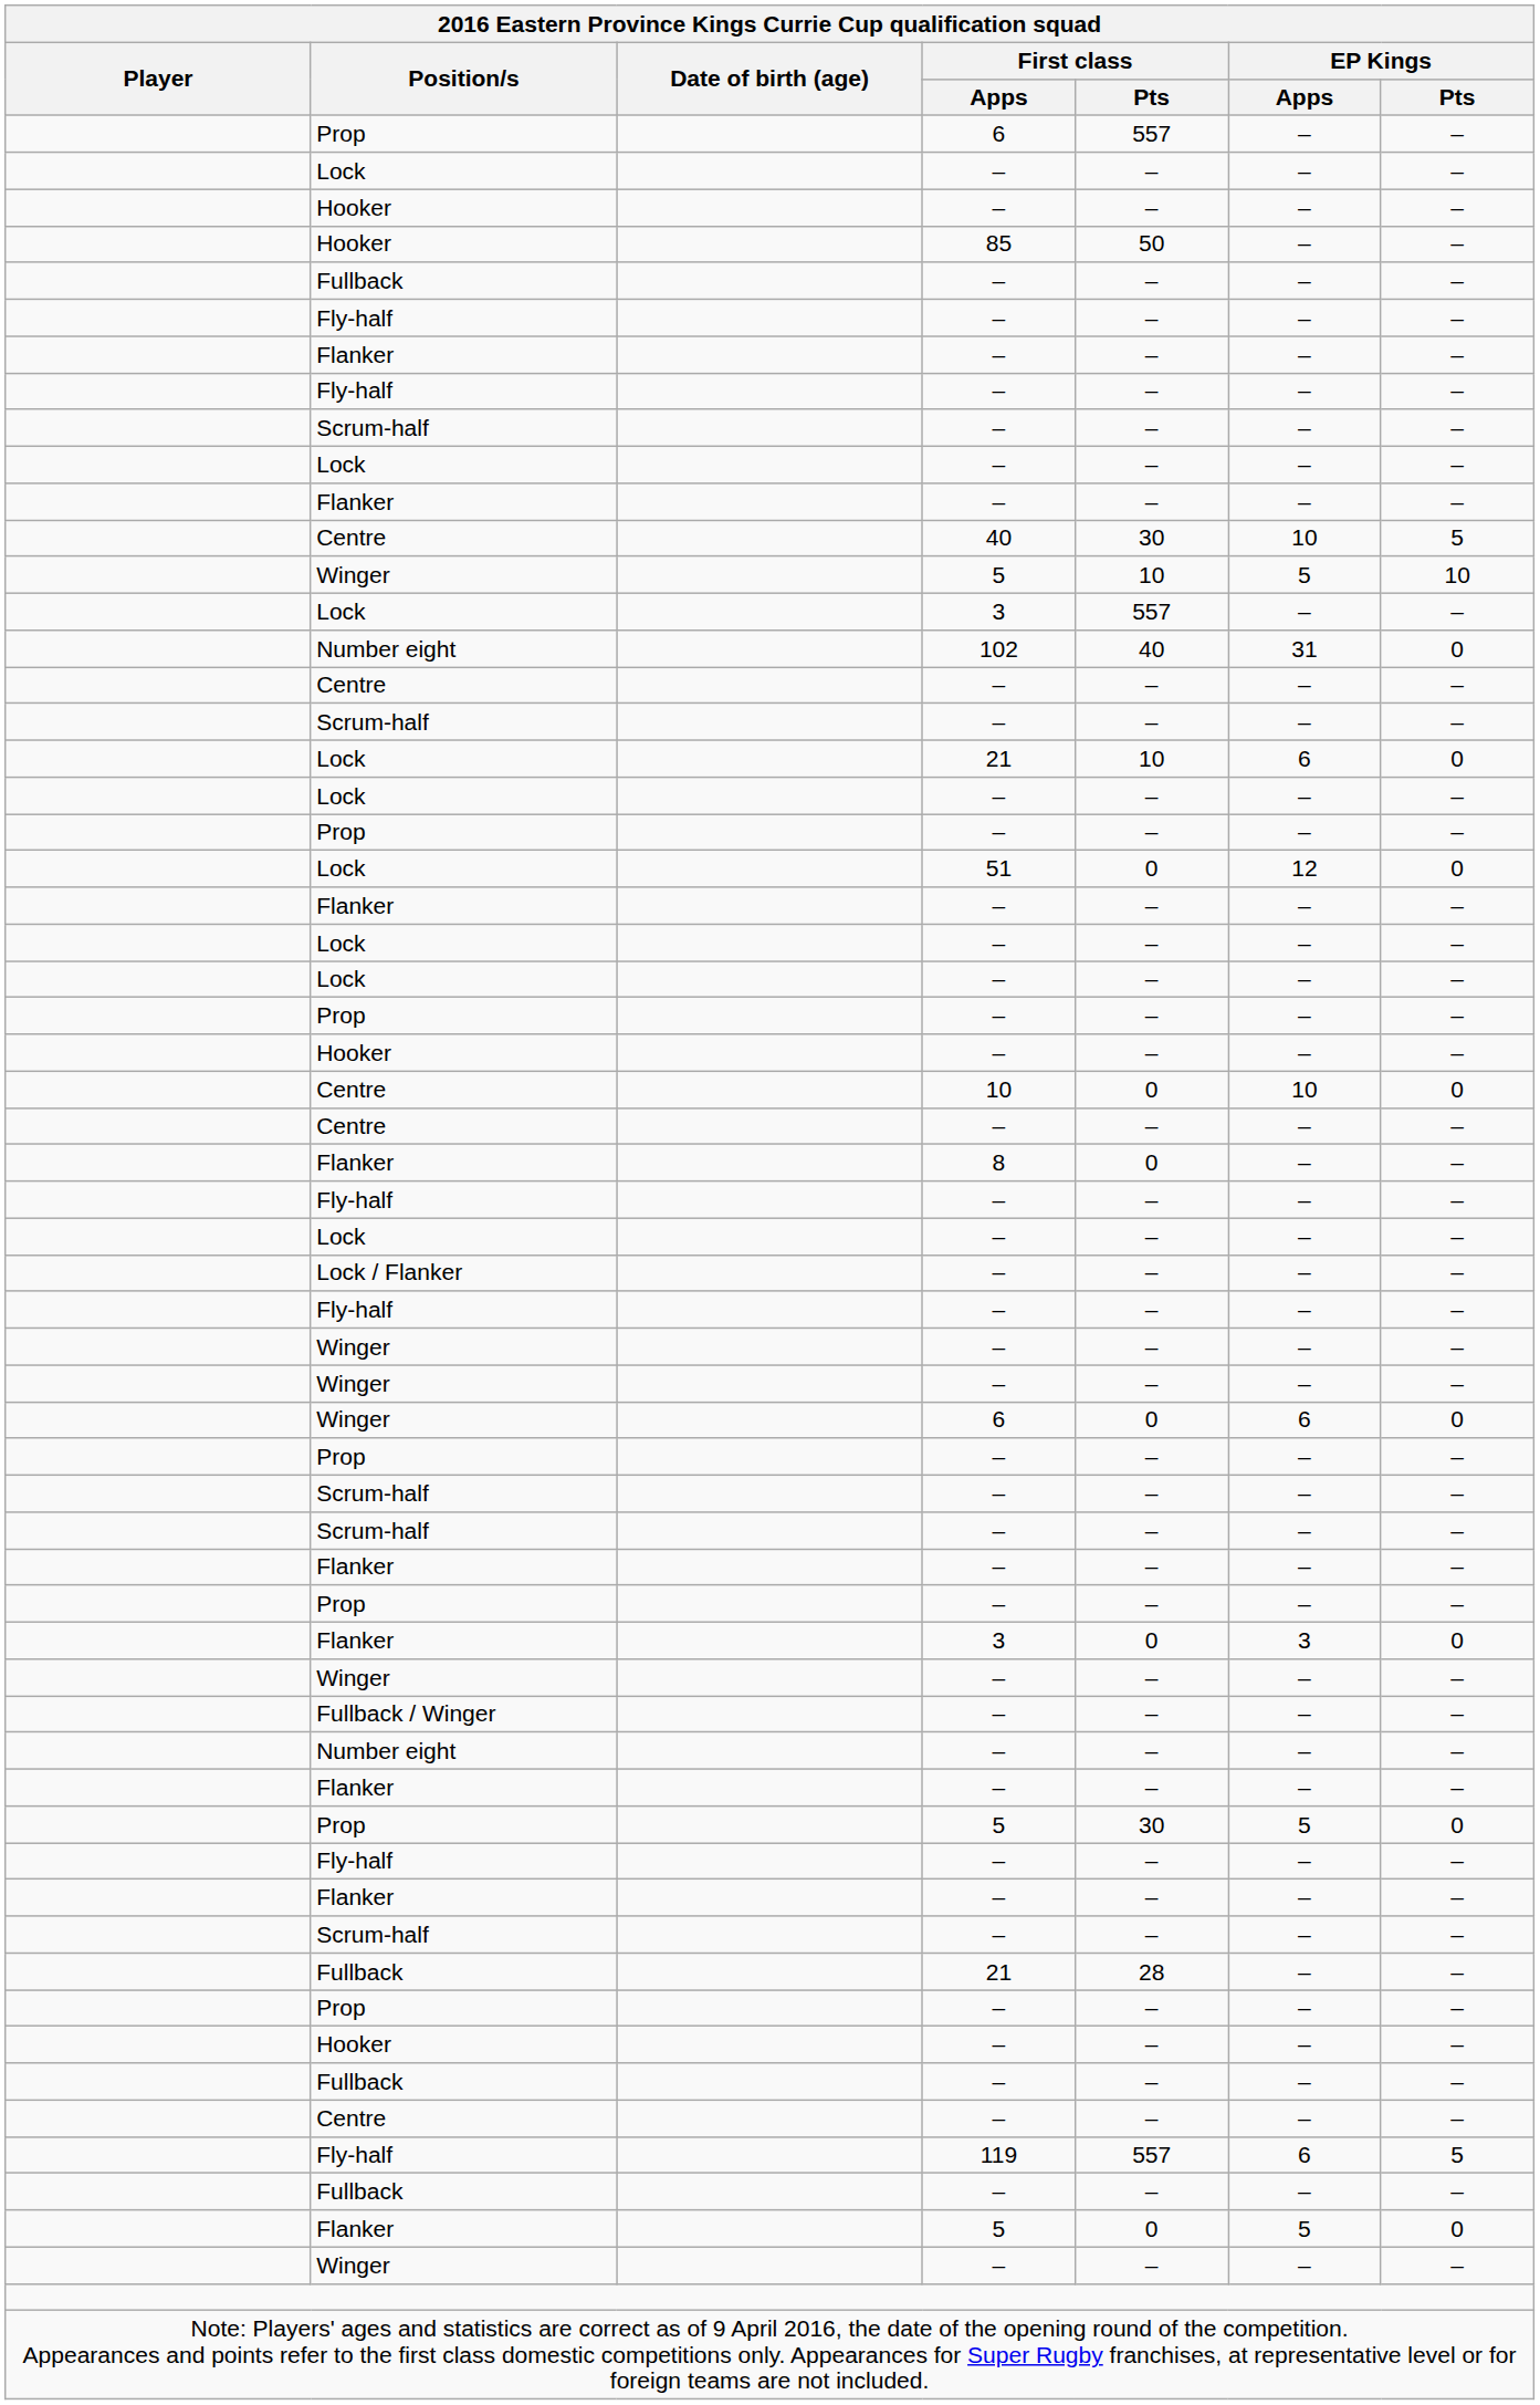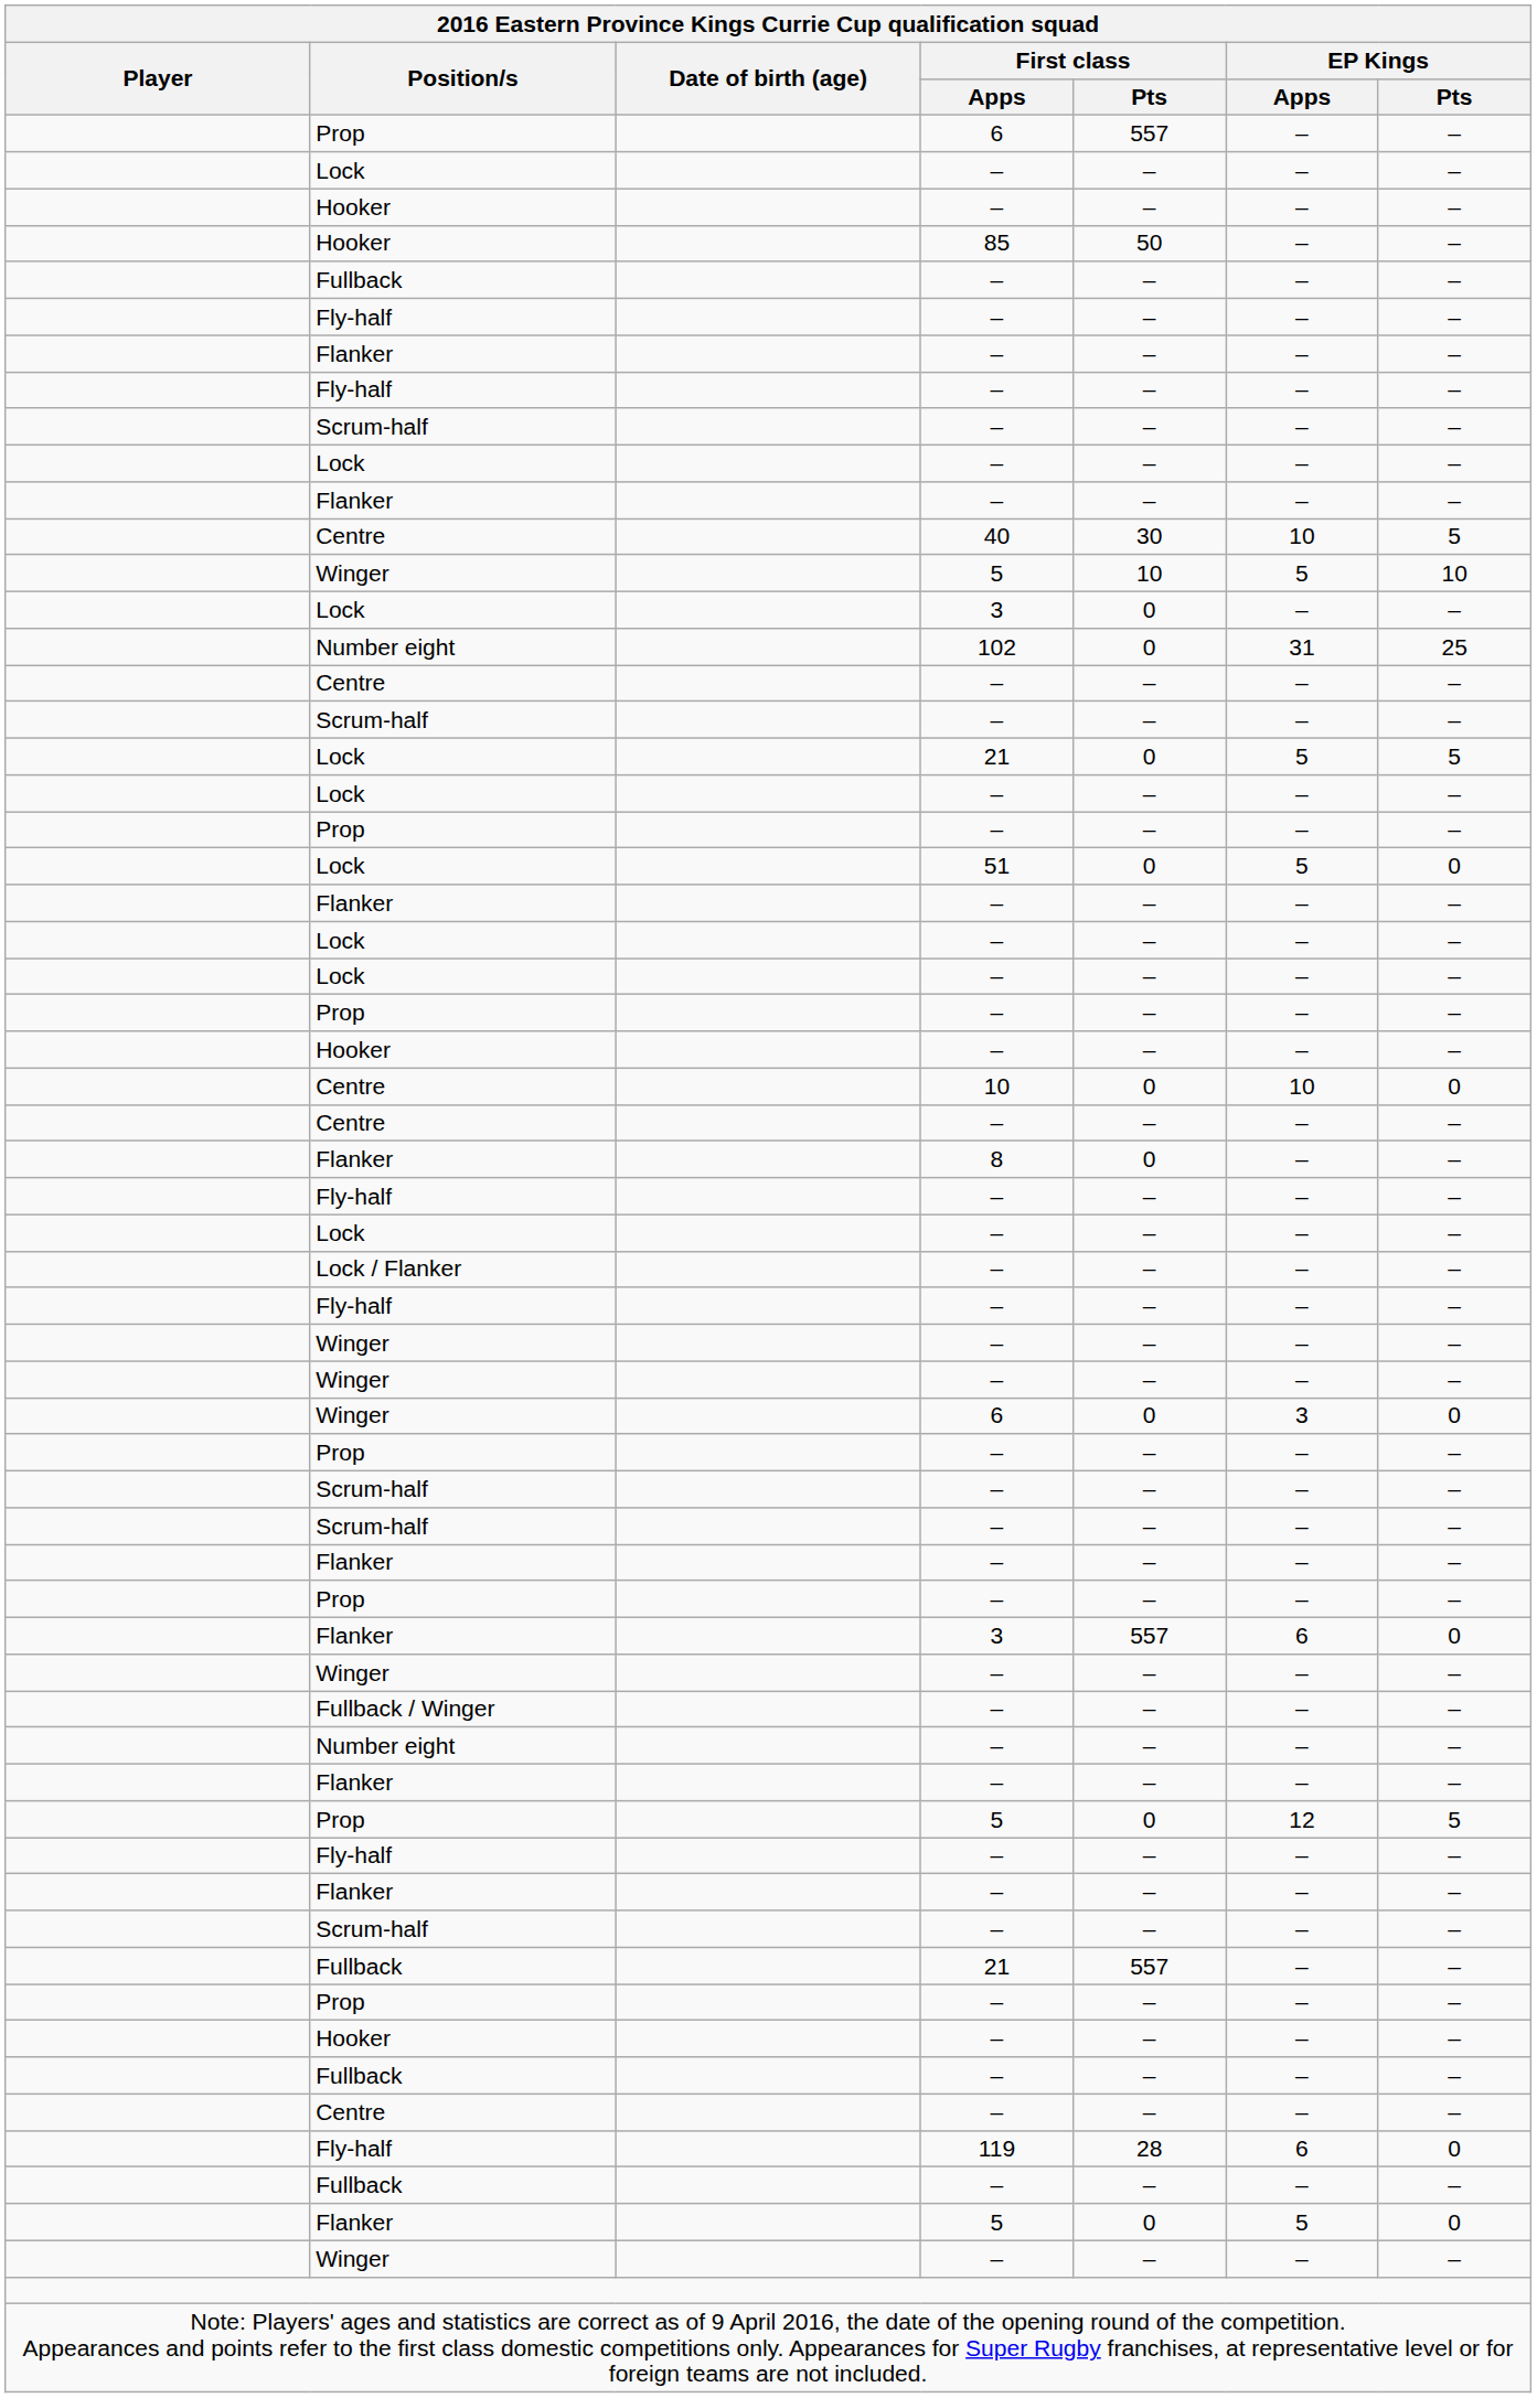Lock / 3 | First class / Pts: 557 -> 0
Number eight / 102 | First class / Pts: 40 -> 0
Number eight / 102 | EP Kings / Pts: 0 -> 25
Lock / 21 | First class / Pts: 10 -> 0
Lock / 21 | EP Kings / Apps: 6 -> 5
Lock / 21 | EP Kings / Pts: 0 -> 5
Lock / 51 | EP Kings / Apps: 12 -> 5
Winger / 6 | EP Kings / Apps: 6 -> 3
Flanker / 3 | First class / Pts: 0 -> 557
Flanker / 3 | EP Kings / Apps: 3 -> 6
Prop / 5 | First class / Pts: 30 -> 0
Prop / 5 | EP Kings / Apps: 5 -> 12
Prop / 5 | EP Kings / Pts: 0 -> 5
Fullback / 21 | First class / Pts: 28 -> 557
Fly-half / 119 | First class / Pts: 557 -> 28
Fly-half / 119 | EP Kings / Pts: 5 -> 0
